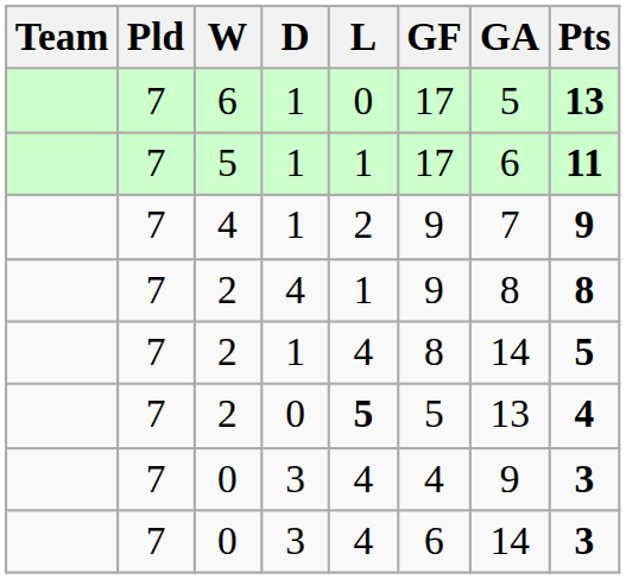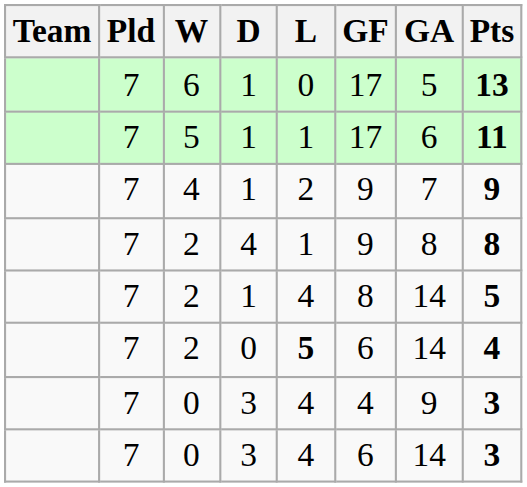2 / 0 | GF: 5 -> 6
2 / 0 | GA: 13 -> 14
